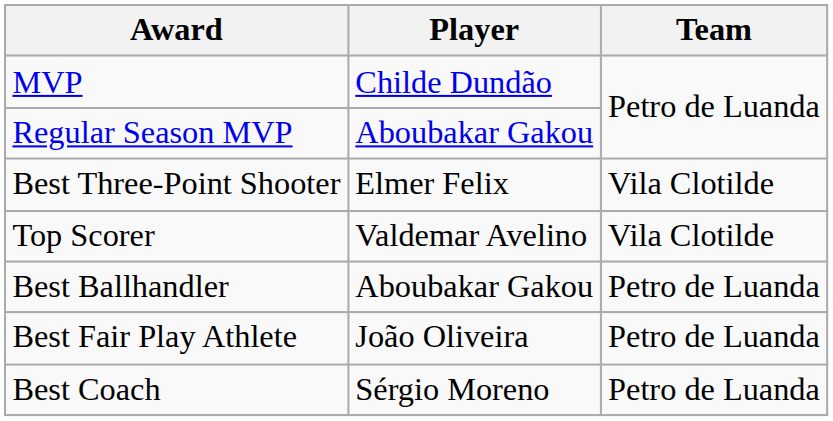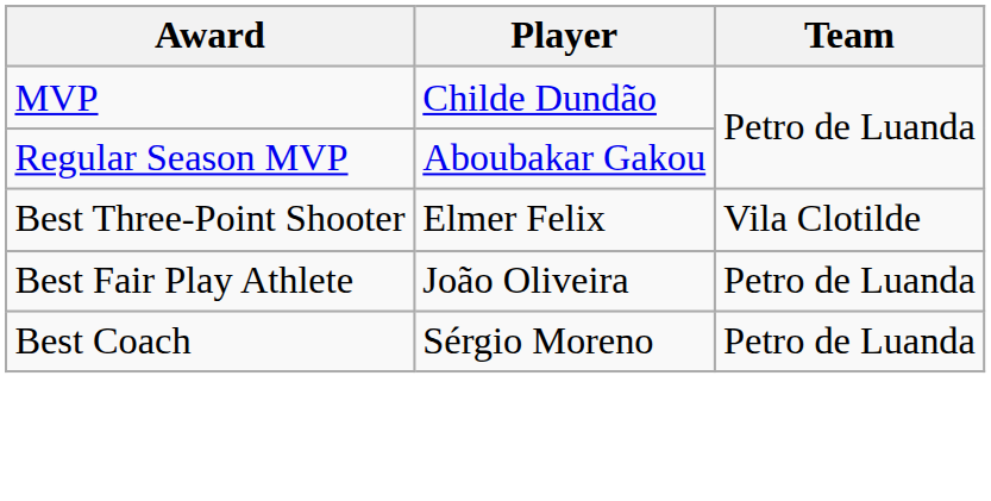- row: Top Scorer | Valdemar Avelino | Vila Clotilde
- row: Best Ballhandler | Aboubakar Gakou | Petro de Luanda
